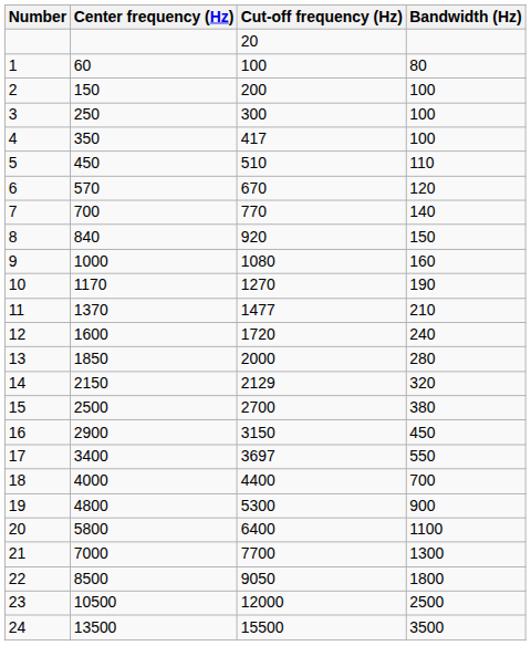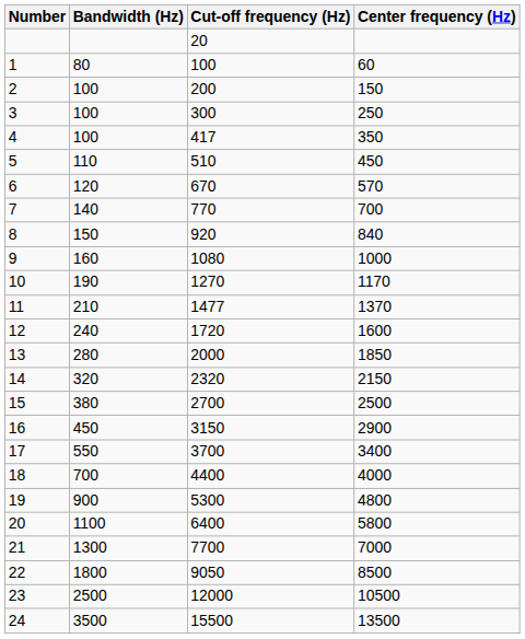columns swapped: Center frequency (Hz) <-> Bandwidth (Hz)
14 | Cut-off frequency (Hz): 2129 -> 2320
17 | Cut-off frequency (Hz): 3697 -> 3700
